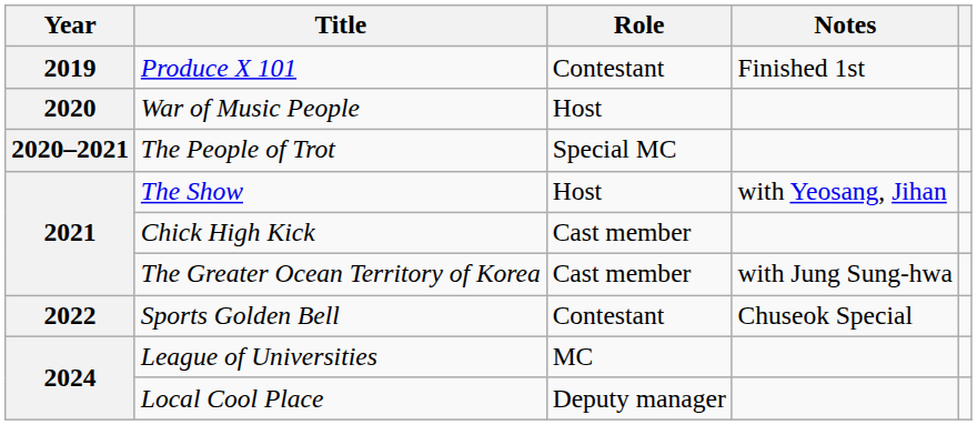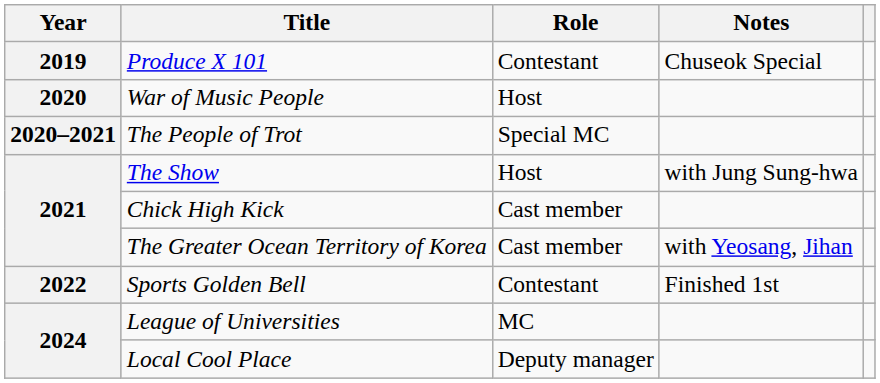Produce X 101 | Notes: Finished 1st -> Chuseok Special
The Show | Notes: with Yeosang, Jihan -> with Jung Sung-hwa
The Greater Ocean Territory of Korea | Notes: with Jung Sung-hwa -> with Yeosang, Jihan
Sports Golden Bell | Notes: Chuseok Special -> Finished 1st
